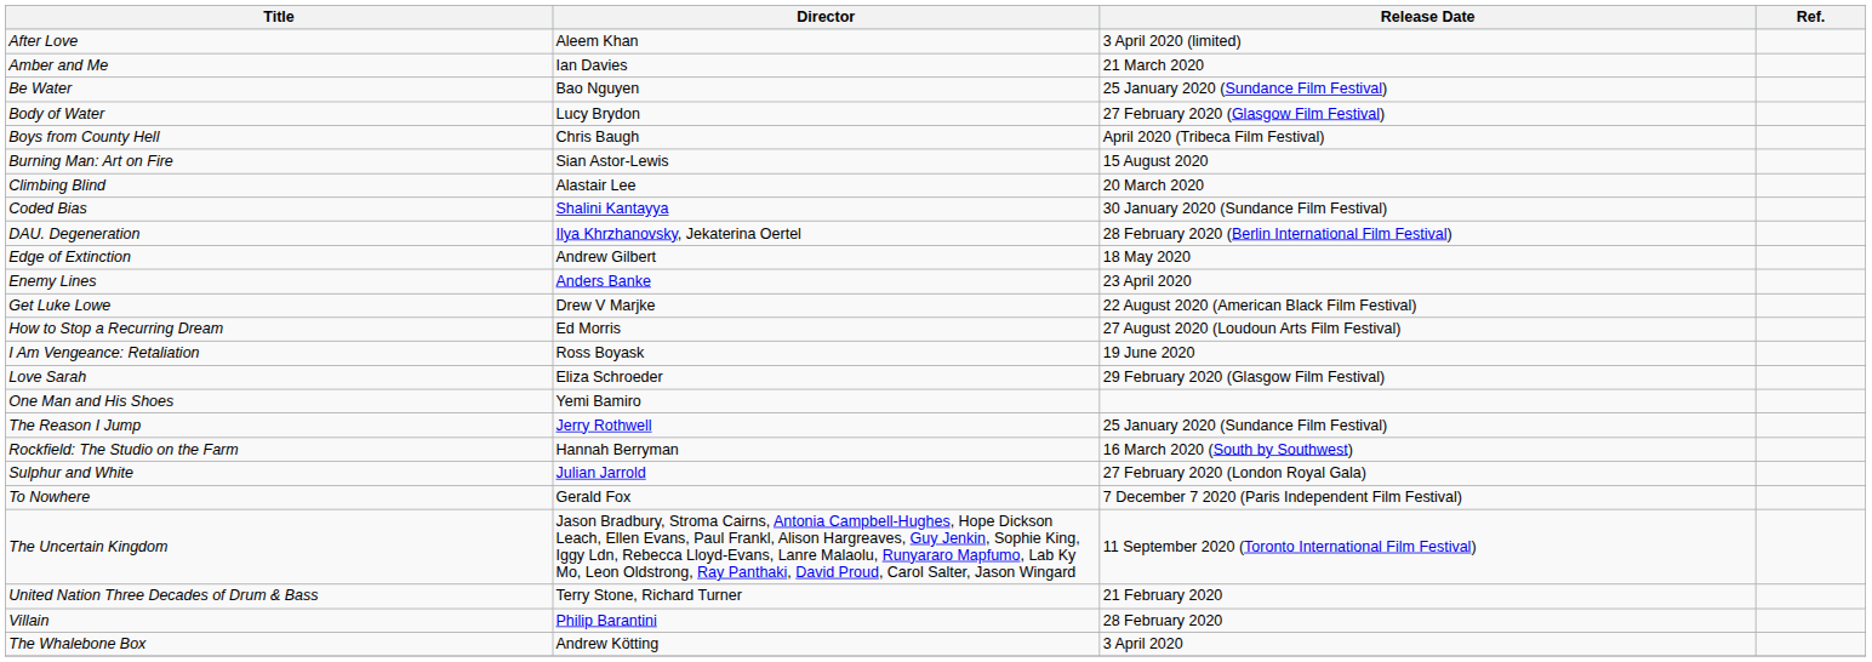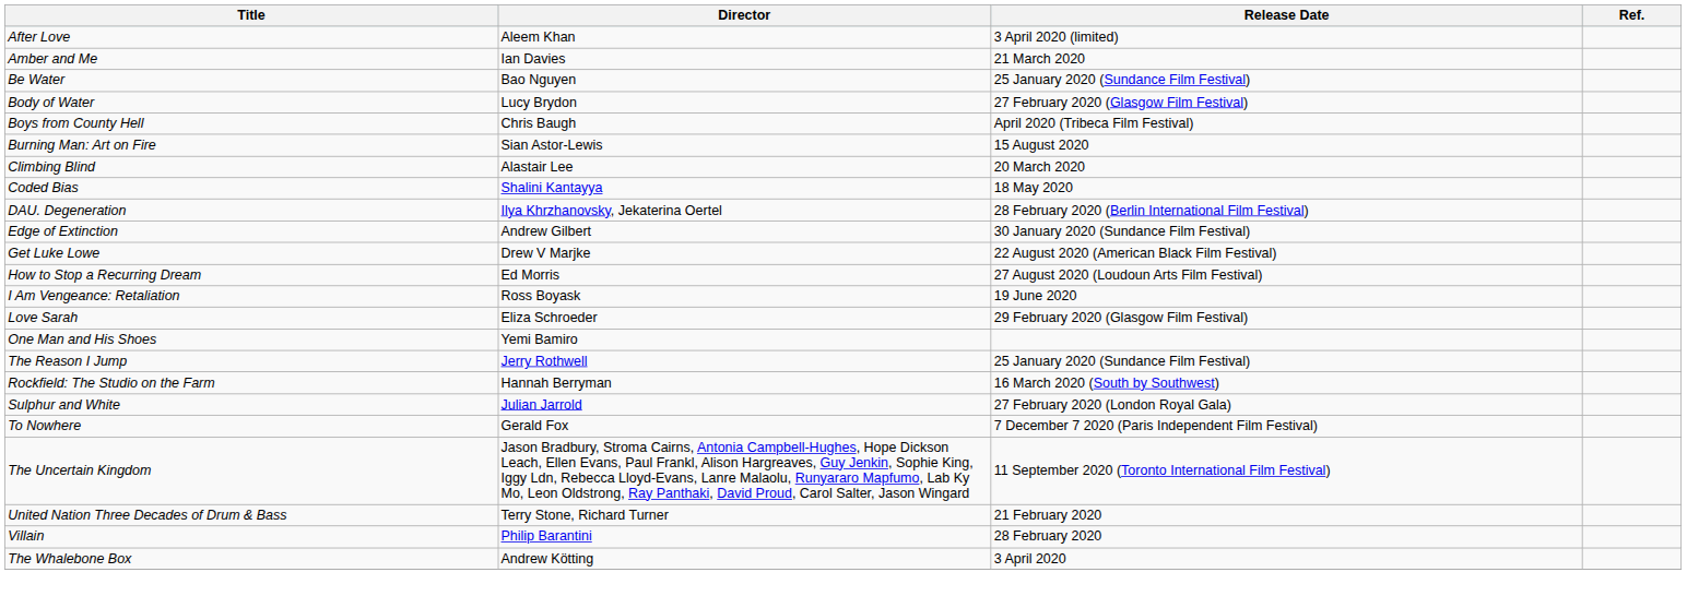Coded Bias | Release Date: 30 January 2020 (Sundance Film Festival) -> 18 May 2020
Edge of Extinction | Release Date: 18 May 2020 -> 30 January 2020 (Sundance Film Festival)
- row: Enemy Lines | Anders Banke | 23 April 2020
